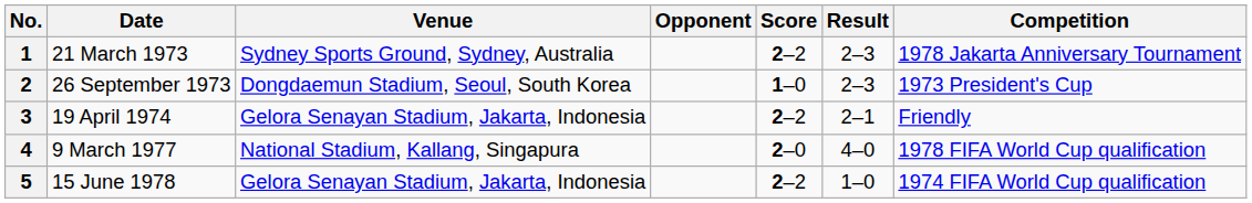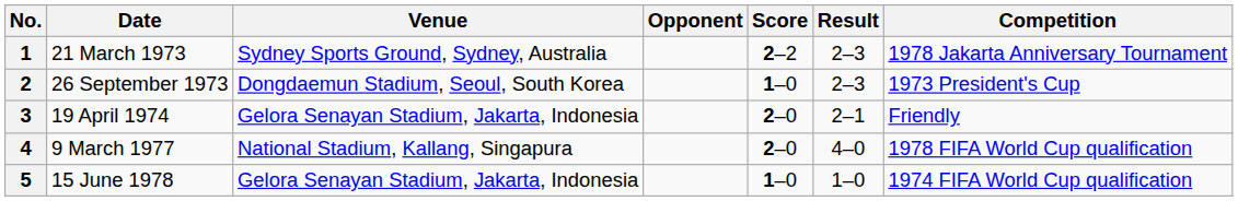3 | Score: 2–2 -> 2–0
5 | Score: 2–2 -> 1–0
